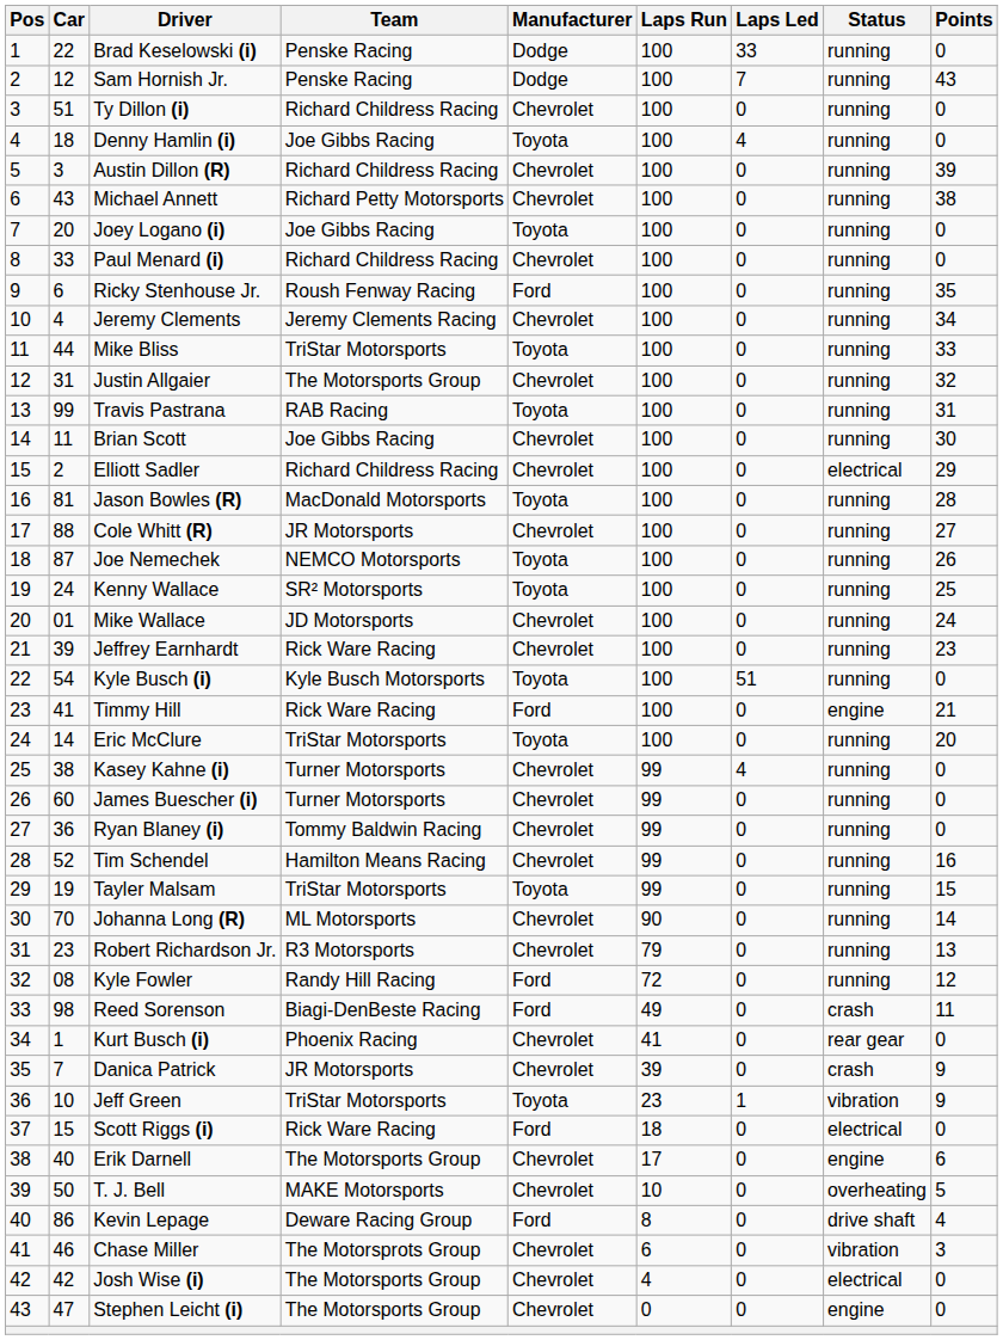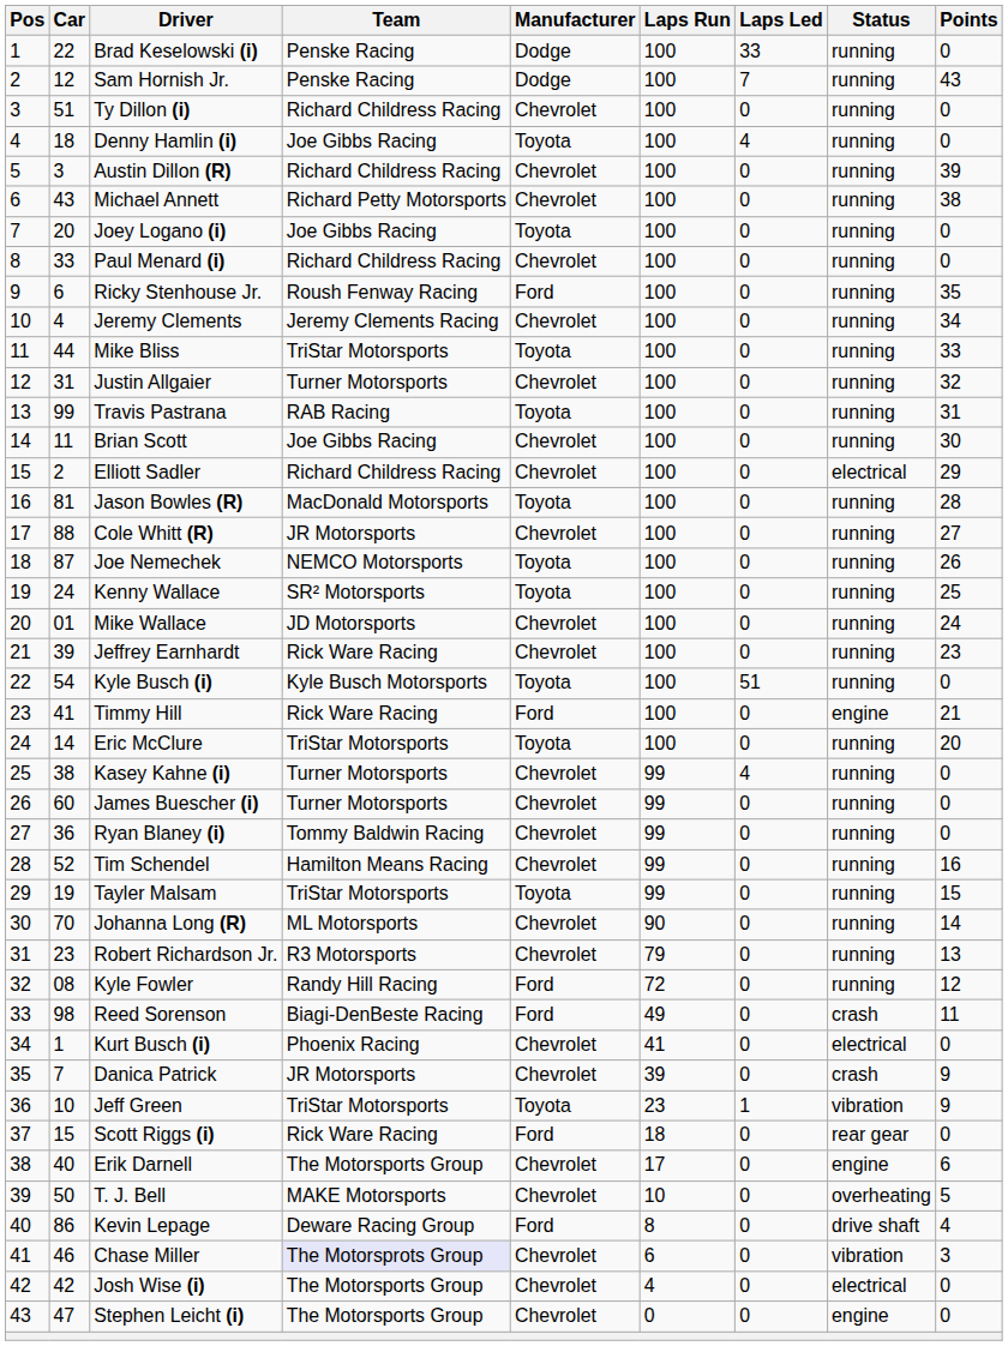Justin Allgaier | Team: The Motorsports Group -> Turner Motorsports
Kurt Busch (i) | Status: rear gear -> electrical
Scott Riggs (i) | Status: electrical -> rear gear
Chase Miller | Team: no background -> lavender background
